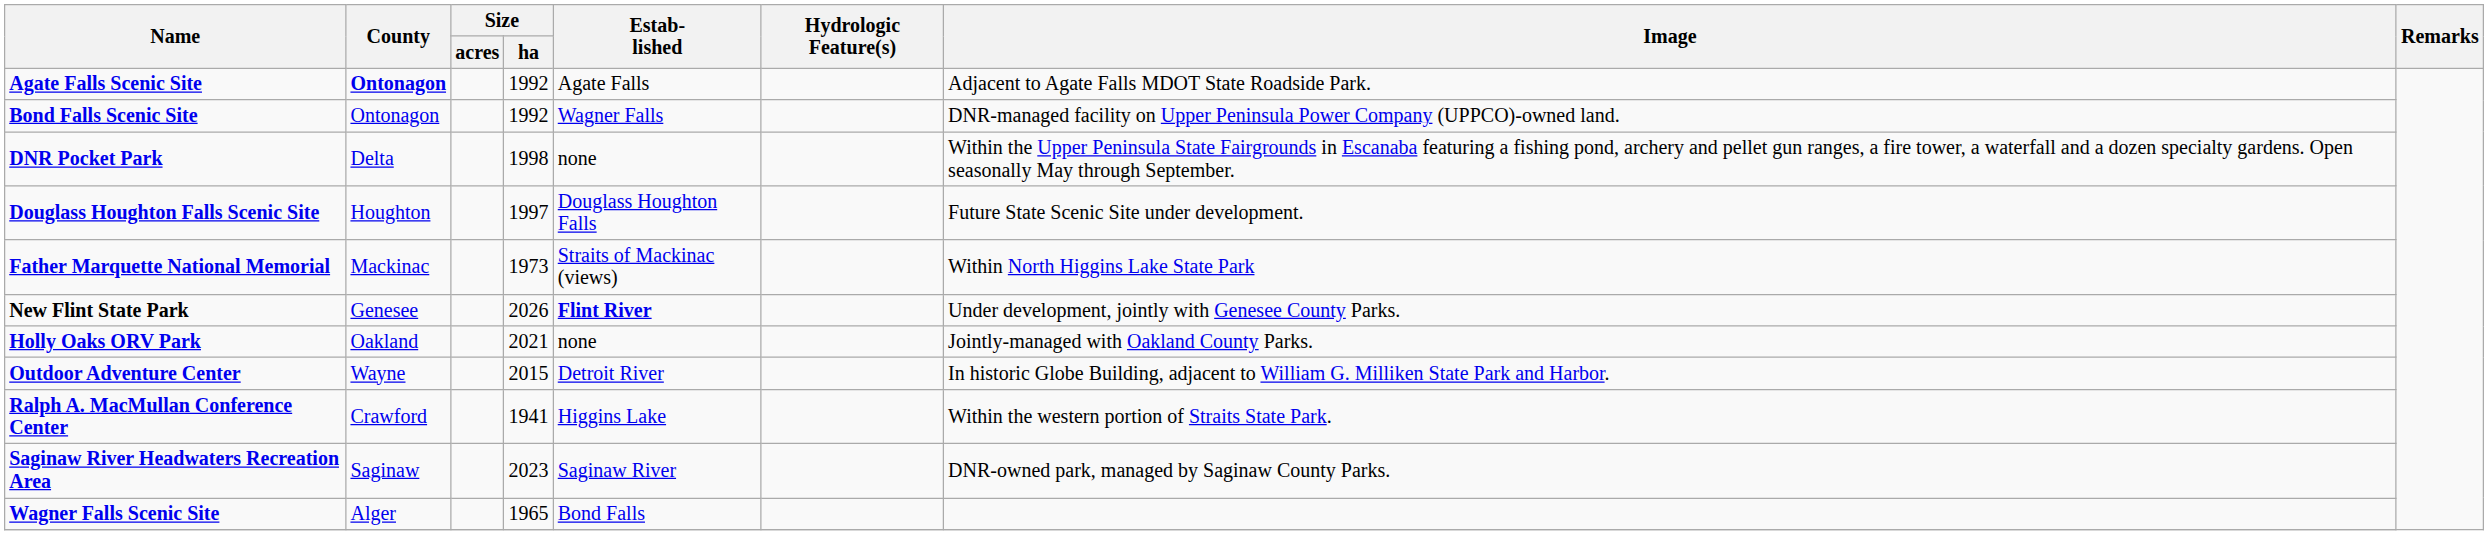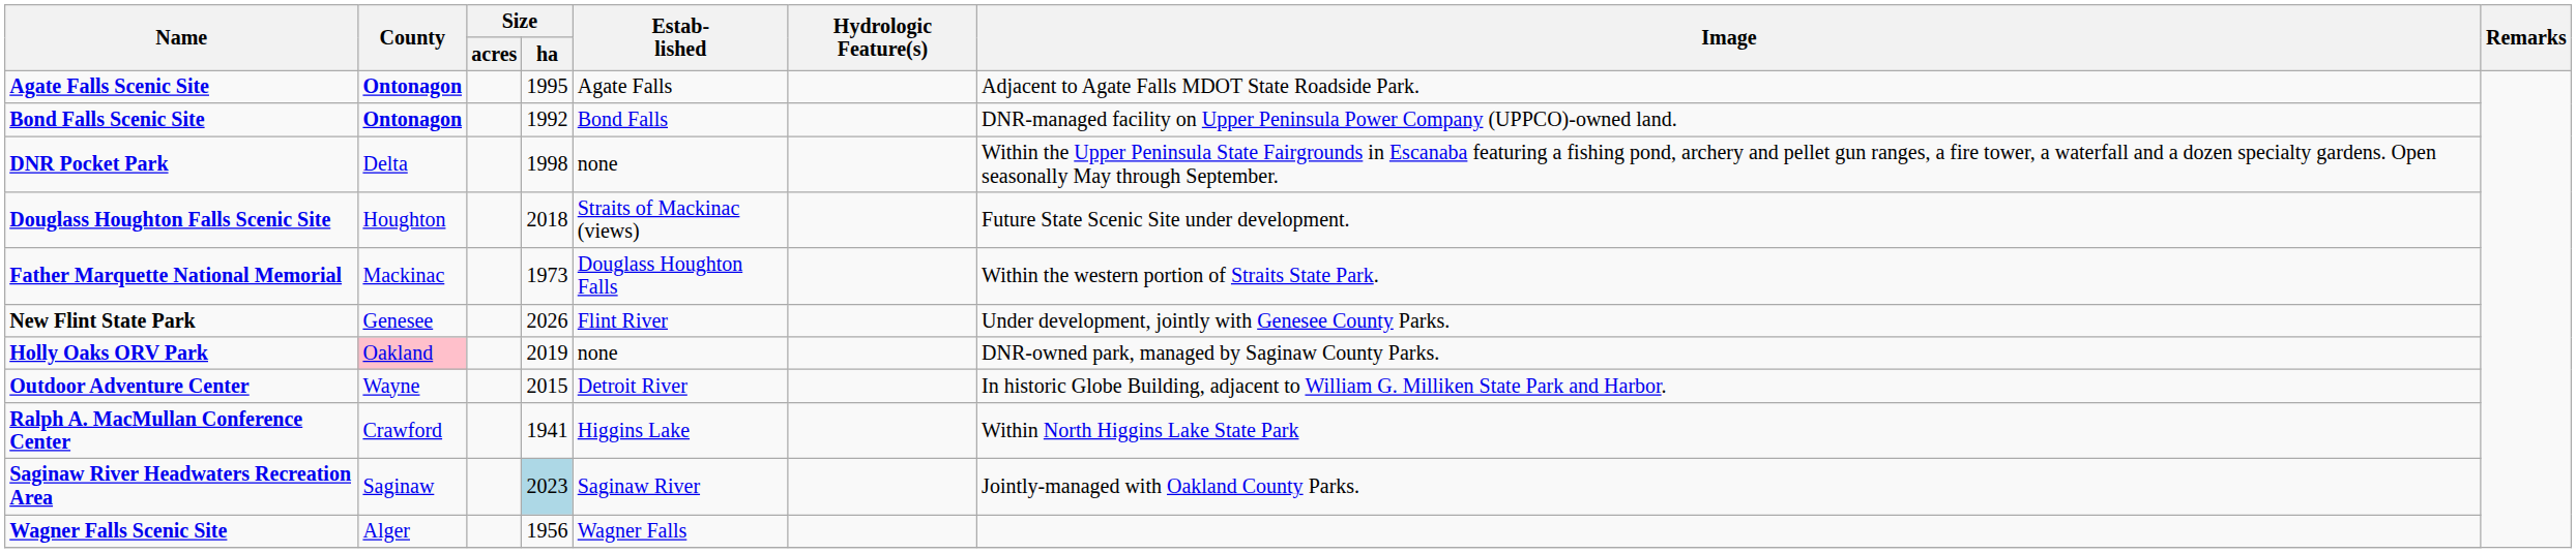Agate Falls Scenic Site | Size / ha: 1992 -> 1995
Bond Falls Scenic Site | County: normal -> bold
Bond Falls Scenic Site | Estab- lished: Wagner Falls -> Bond Falls
Douglass Houghton Falls Scenic Site | Size / ha: 1997 -> 2018
Douglass Houghton Falls Scenic Site | Estab- lished: Douglass Houghton Falls -> Straits of Mackinac (views)
Father Marquette National Memorial | Estab- lished: Straits of Mackinac (views) -> Douglass Houghton Falls
Father Marquette National Memorial | Image: Within North Higgins Lake State Park -> Within the western portion of Straits State Park.
New Flint State Park | Estab- lished: bold -> normal
Holly Oaks ORV Park | County: no background -> pink background
Holly Oaks ORV Park | Size / ha: 2021 -> 2019
Holly Oaks ORV Park | Image: Jointly-managed with Oakland County Parks. -> DNR-owned park, managed by Saginaw County Parks.
Ralph A. MacMullan Conference Center | Image: Within the western portion of Straits State Park. -> Within North Higgins Lake State Park
Saginaw River Headwaters Recreation Area | Size / ha: no background -> lightblue background
Saginaw River Headwaters Recreation Area | Image: DNR-owned park, managed by Saginaw County Parks. -> Jointly-managed with Oakland County Parks.
Wagner Falls Scenic Site | Size / ha: 1965 -> 1956
Wagner Falls Scenic Site | Estab- lished: Bond Falls -> Wagner Falls
